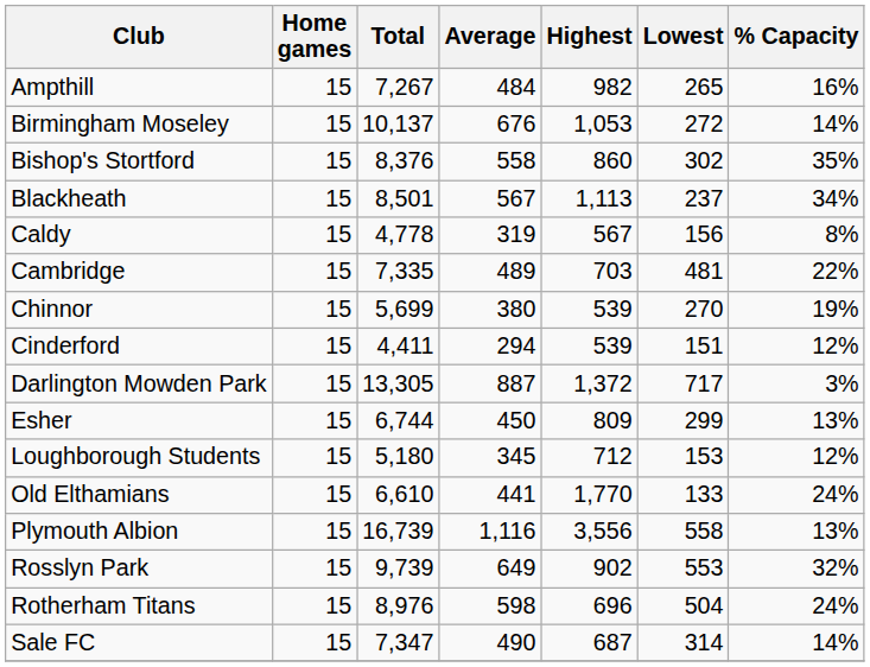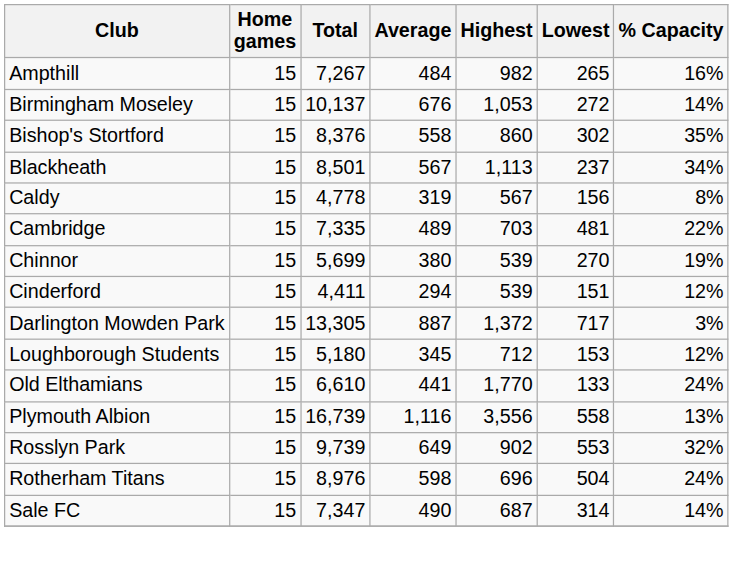- row: Esher | 15 | 6,744 | 450 | 809 | 299 | 13%
